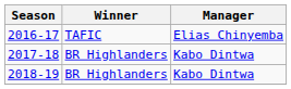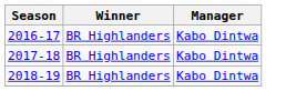2016-17 | Winner: TAFIC -> BR Highlanders
2016-17 | Manager: Elias Chinyemba -> Kabo Dintwa
